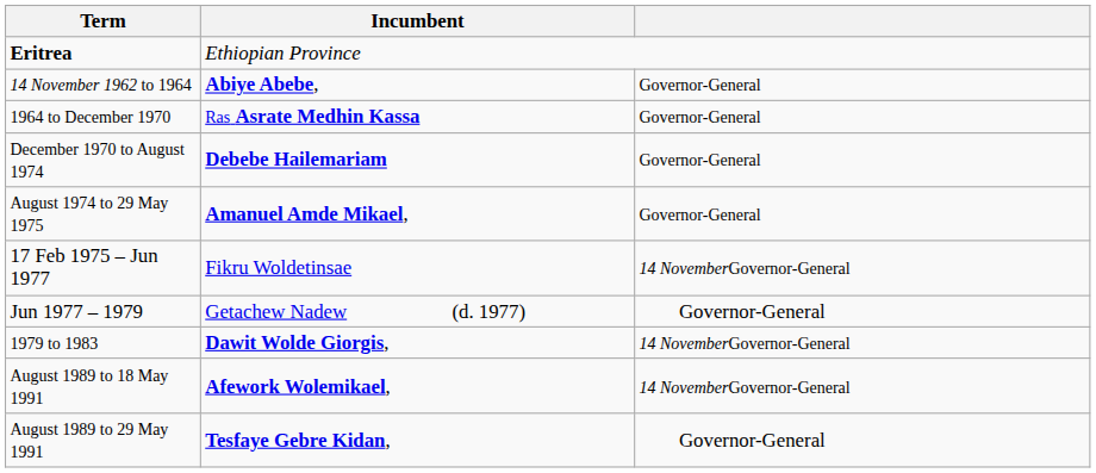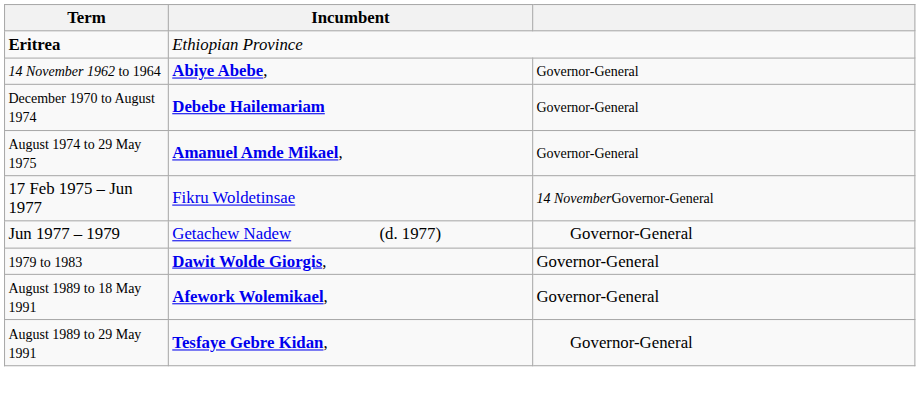- row: 1964 to December 1970 | Ras Asrate Medhin Kassa | Governor-General
1979 to 1983 | column 3: 14 NovemberGovernor-General -> Governor-General
August 1989 to 18 May 1991 | column 3: 14 NovemberGovernor-General -> Governor-General
